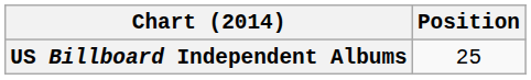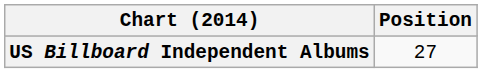US Billboard Independent Albums | Position: 25 -> 27
